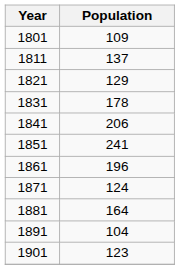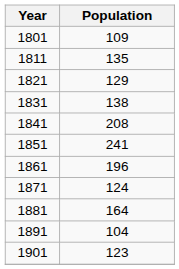1811 | Population: 137 -> 135
1831 | Population: 178 -> 138
1841 | Population: 206 -> 208
